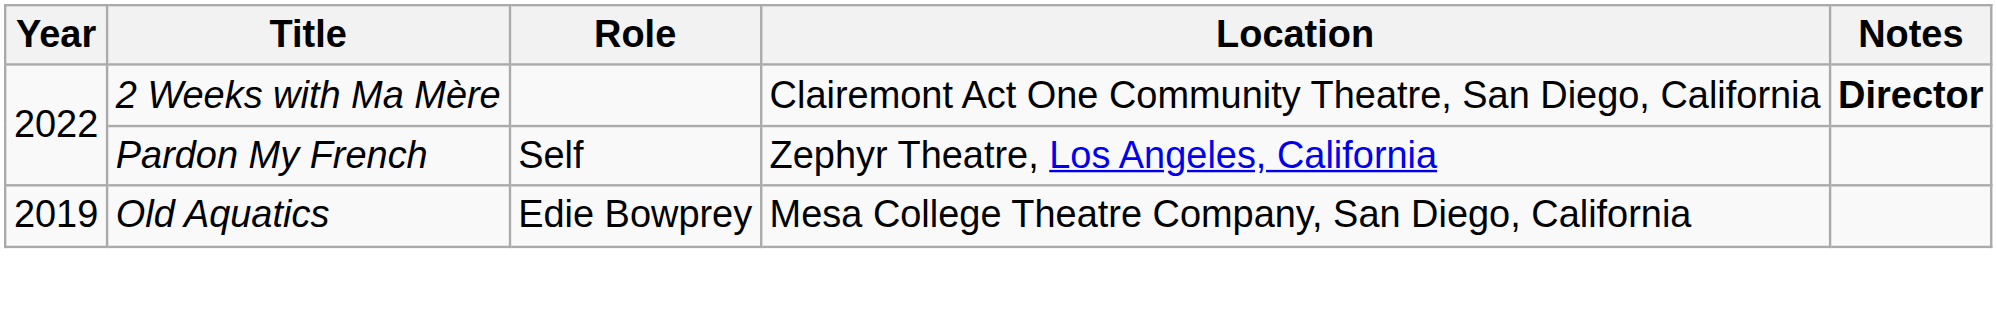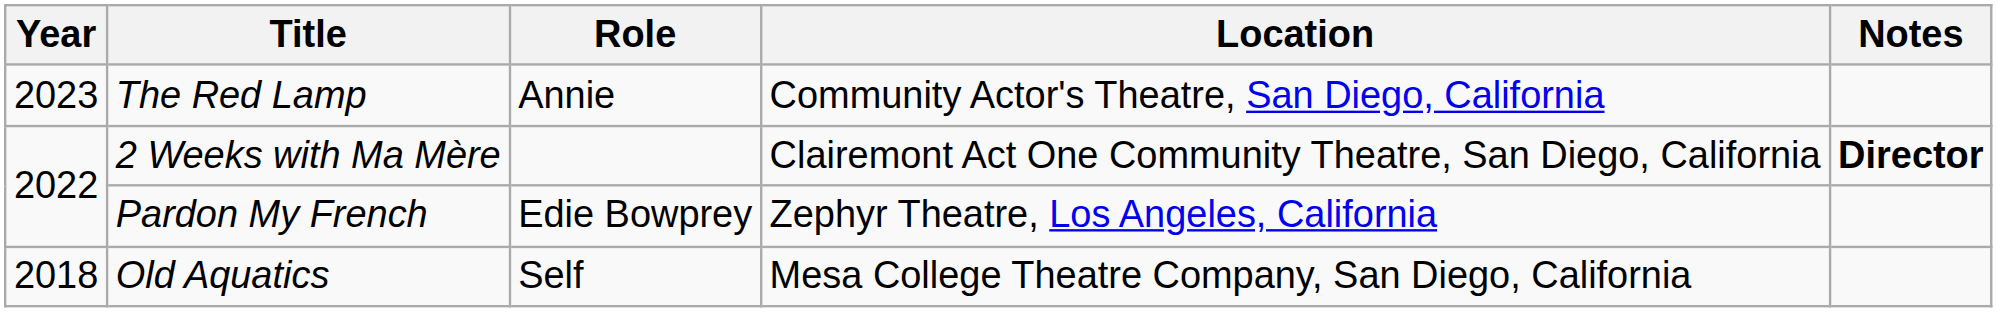+ row: 2023 | The Red Lamp | Annie | Community Actor's Theatre, San Diego, California
Pardon My French | Role: Self -> Edie Bowprey
Old Aquatics | Year: 2019 -> 2018
Old Aquatics | Role: Edie Bowprey -> Self
